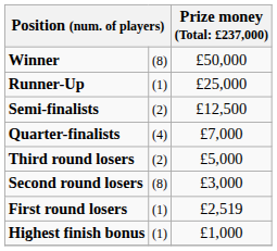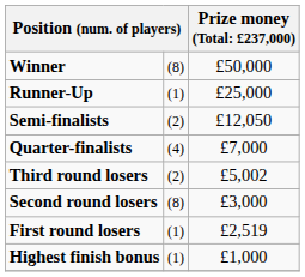Semi-finalists | column 3: £12,500 -> £12,050
Third round losers | column 3: £5,000 -> £5,002
